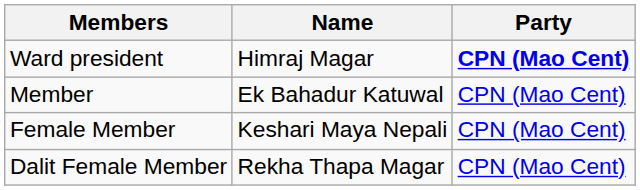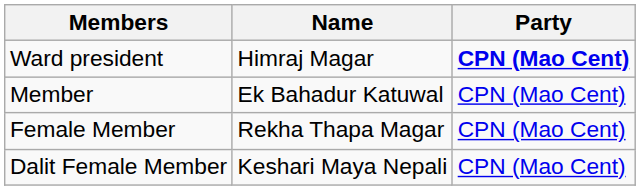Female Member | Name: Keshari Maya Nepali -> Rekha Thapa Magar
Dalit Female Member | Name: Rekha Thapa Magar -> Keshari Maya Nepali
